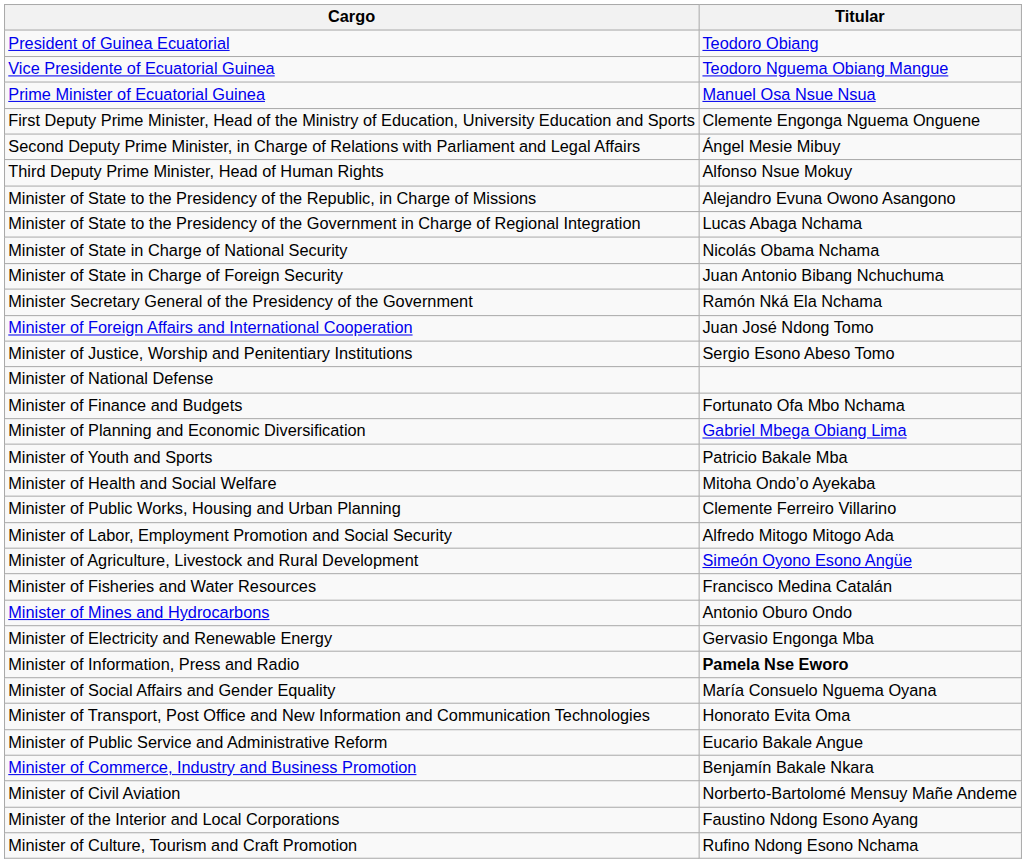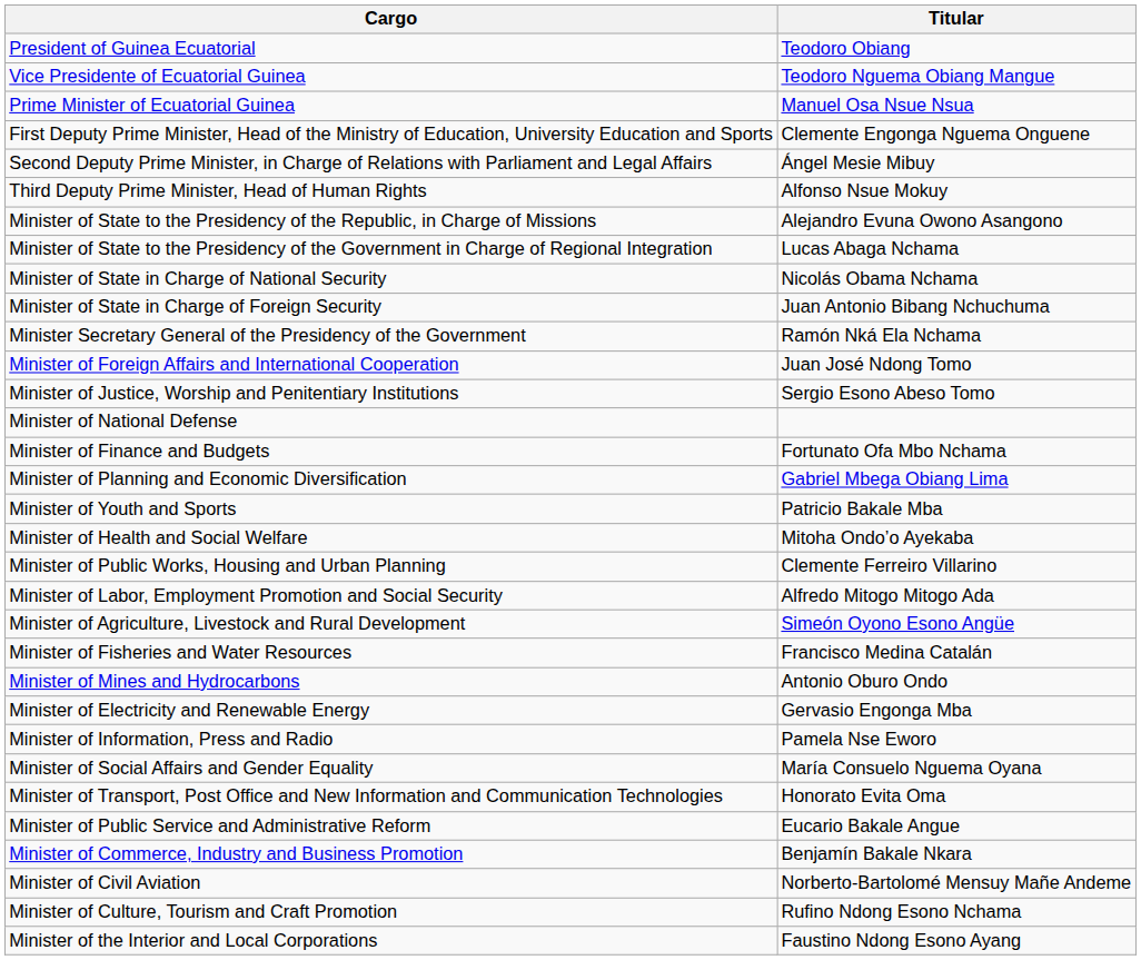Minister of Information, Press and Radio | Titular: bold -> normal
rows swapped: Minister of Culture, Tourism and Craft Promotion <-> Minister of the Interior and Local Corporations
